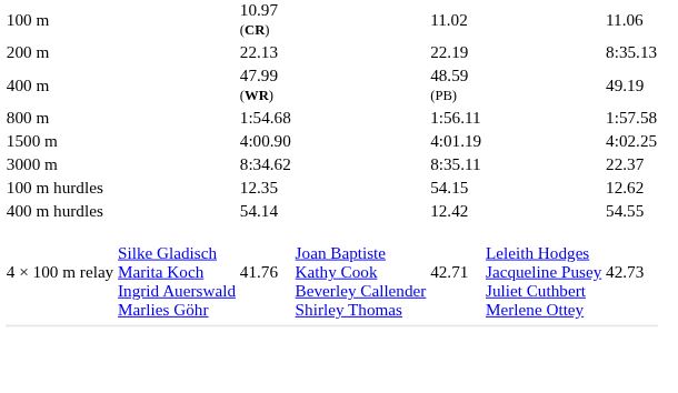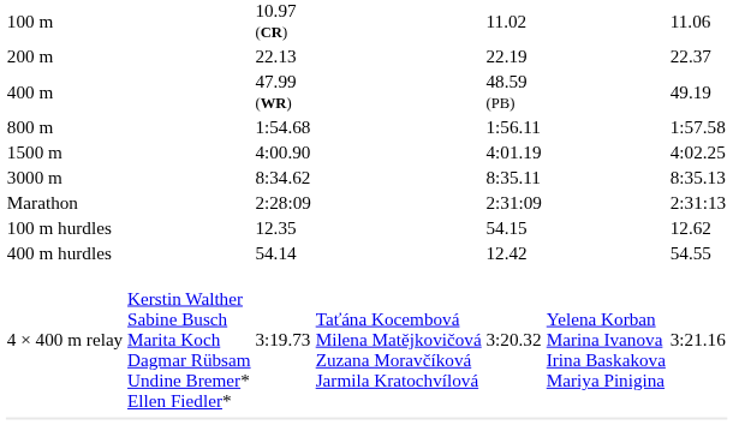200 m | column 7: 8:35.13 -> 22.37
3000 m | column 7: 22.37 -> 8:35.13
+ row: Marathon | 2:28:09 | 2:31:09 | 2:31:13
- row: 4 × 100 m relay | Silke Gladisch Marita Koch Ingrid Auerswald Marlies Göhr | 41.76 | Joan Baptiste Kathy Cook Beverley Callender Shirley Thomas | 42.71 | Leleith Hodges Jacqueline Pusey Juliet Cuthbert Merlene Ottey | 42.73
+ row: 4 × 400 m relay | Kerstin Walther Sabine Busch Marita Koch Dagmar Rübsam Undine Bremer* Ellen Fiedler* | 3:19.73 | Taťána Kocembová Milena Matějkovičová Zuzana Moravčíková Jarmila Kratochvílová | 3:20.32 | Yelena Korban Marina Ivanova Irina Baskakova Mariya Pinigina | 3:21.16
